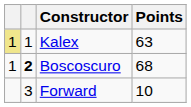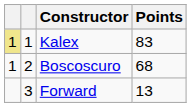Kalex | Points: 63 -> 83
Boscoscuro | column 2: bold -> normal
Forward | Points: 10 -> 13
